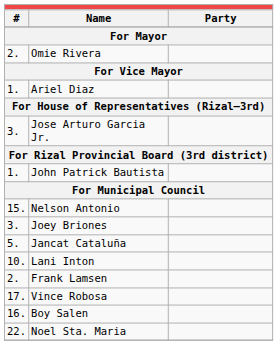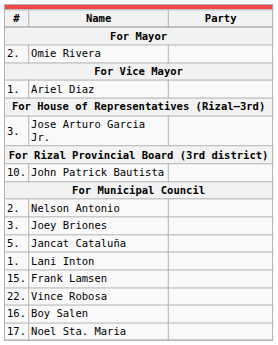John Patrick Bautista | column 1: 1. -> 10.
Nelson Antonio | column 1: 15. -> 2.
Lani Inton | column 1: 10. -> 1.
Frank Lamsen | column 1: 2. -> 15.
Vince Robosa | column 1: 17. -> 22.
Noel Sta. Maria | column 1: 22. -> 17.
